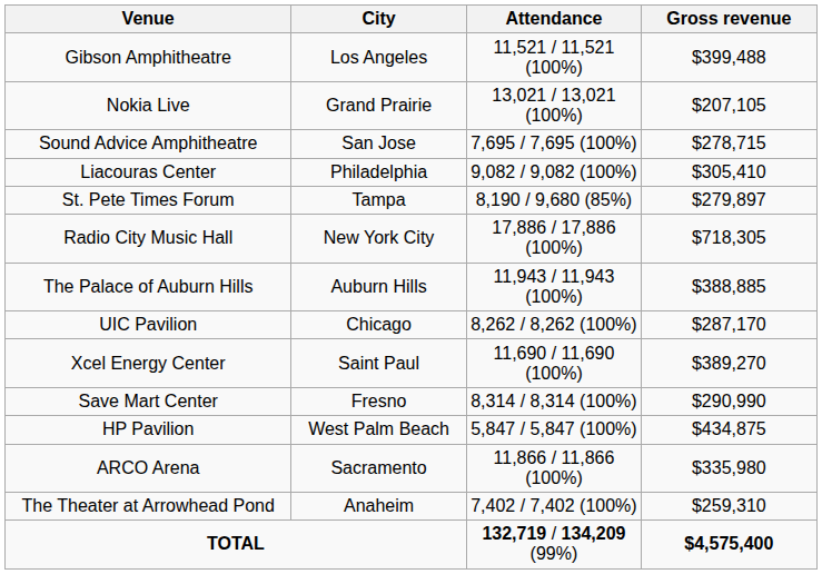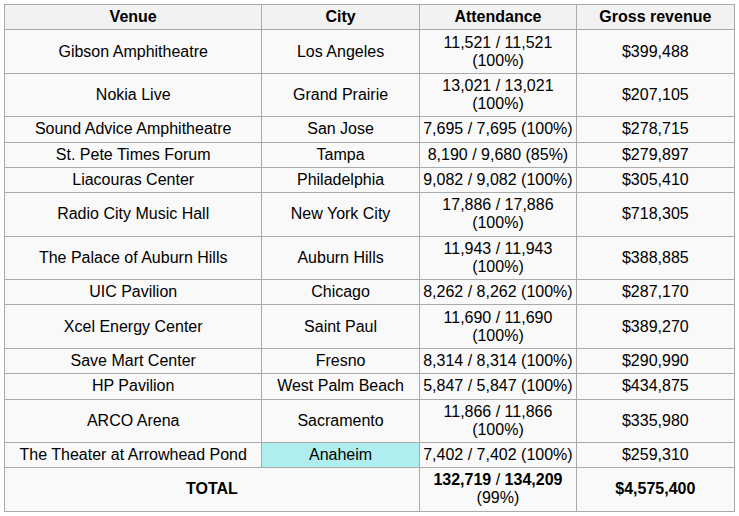rows swapped: St. Pete Times Forum <-> Liacouras Center
The Theater at Arrowhead Pond | City: no background -> paleturquoise background
